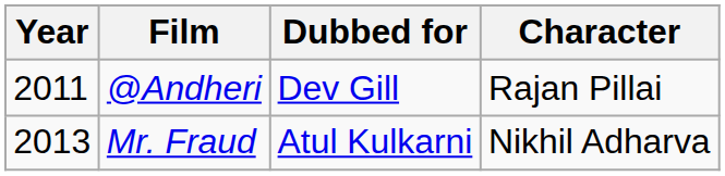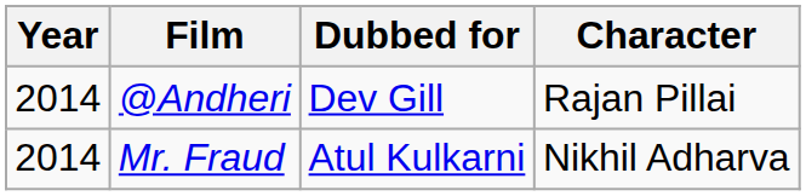@Andheri | Year: 2011 -> 2014
Mr. Fraud | Year: 2013 -> 2014
